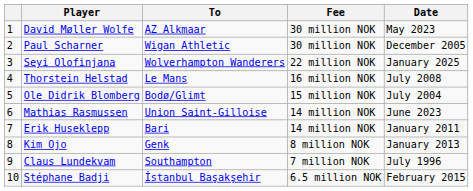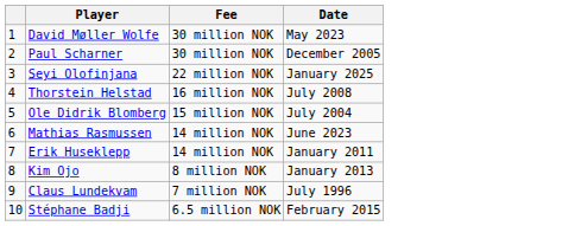- column: To | AZ Alkmaar | Wigan Athletic | Wolverhampton Wanderers | Le Mans | Bodø/Glimt | Union Saint-Gilloise | Bari | Genk | Southampton | İstanbul Başakşehir
